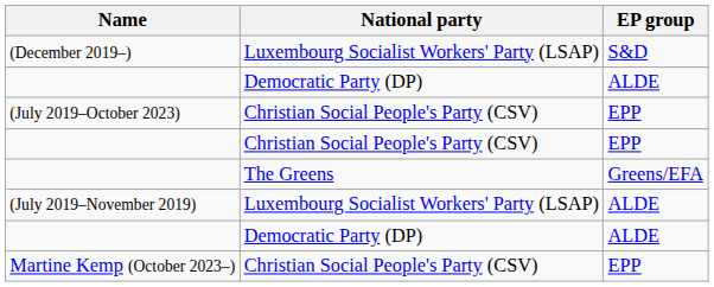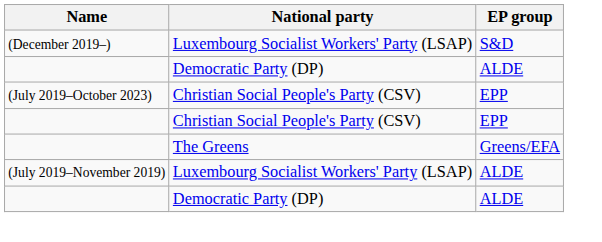- row: Martine Kemp (October 2023–) | Christian Social People's Party (CSV) | EPP
